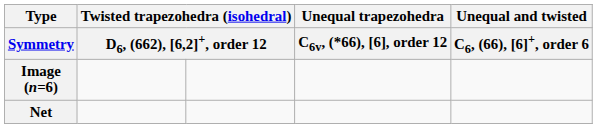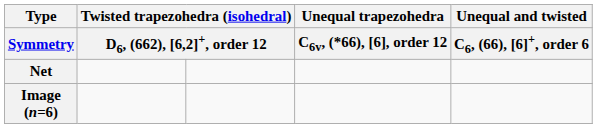rows swapped: Image (n=6) <-> Net
